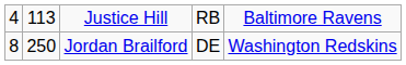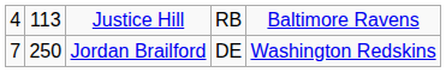Jordan Brailford | column 1: 8 -> 7
